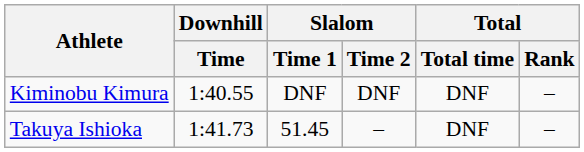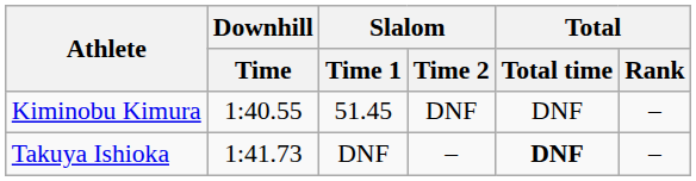Kiminobu Kimura | Slalom / Time 1: DNF -> 51.45
Takuya Ishioka | Slalom / Time 1: 51.45 -> DNF
Takuya Ishioka | Total / Total time: normal -> bold
